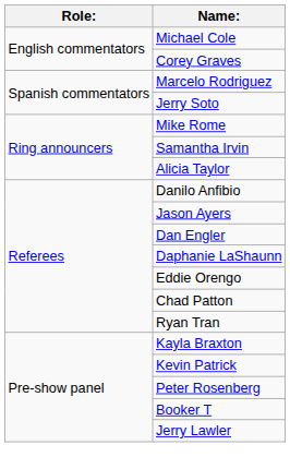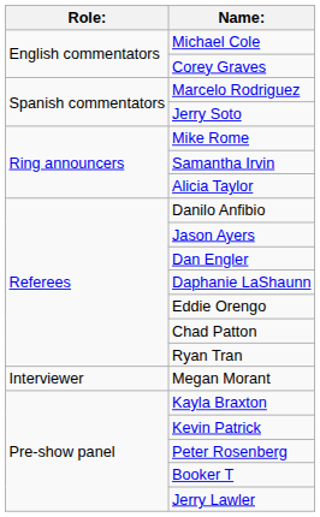+ row: Interviewer | Megan Morant
